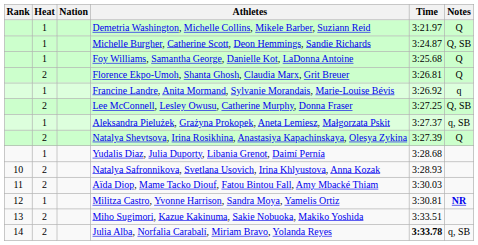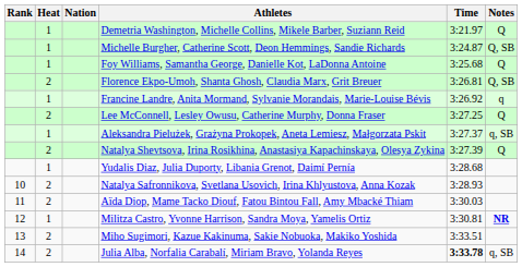Florence Ekpo-Umoh, Shanta Ghosh, Claudia Marx, Grit Breuer | Notes: Q -> Q, SB
Lee McConnell, Lesley Owusu, Catherine Murphy, Donna Fraser | Notes: Q, SB -> Q
